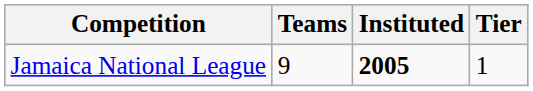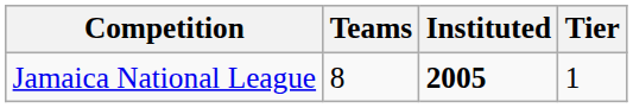Jamaica National League | Teams: 9 -> 8
